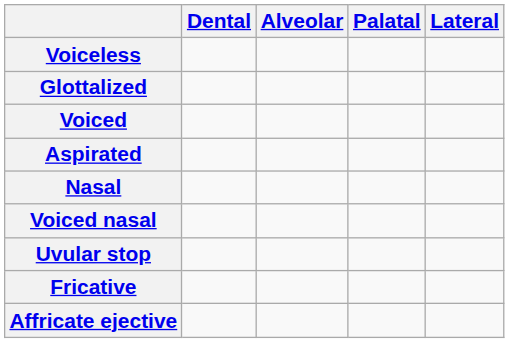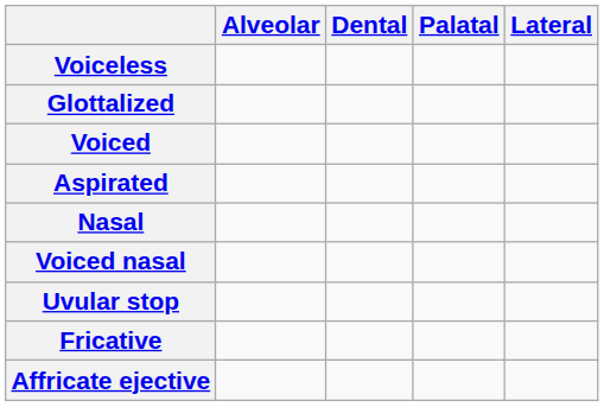columns swapped: Dental <-> Alveolar
